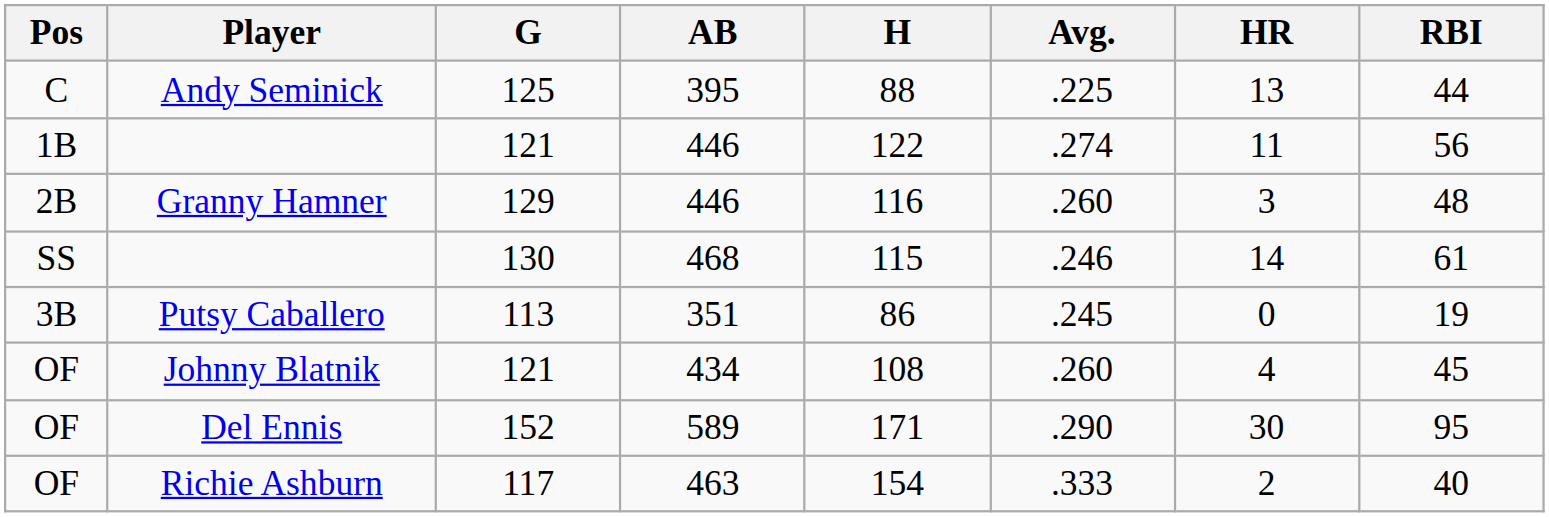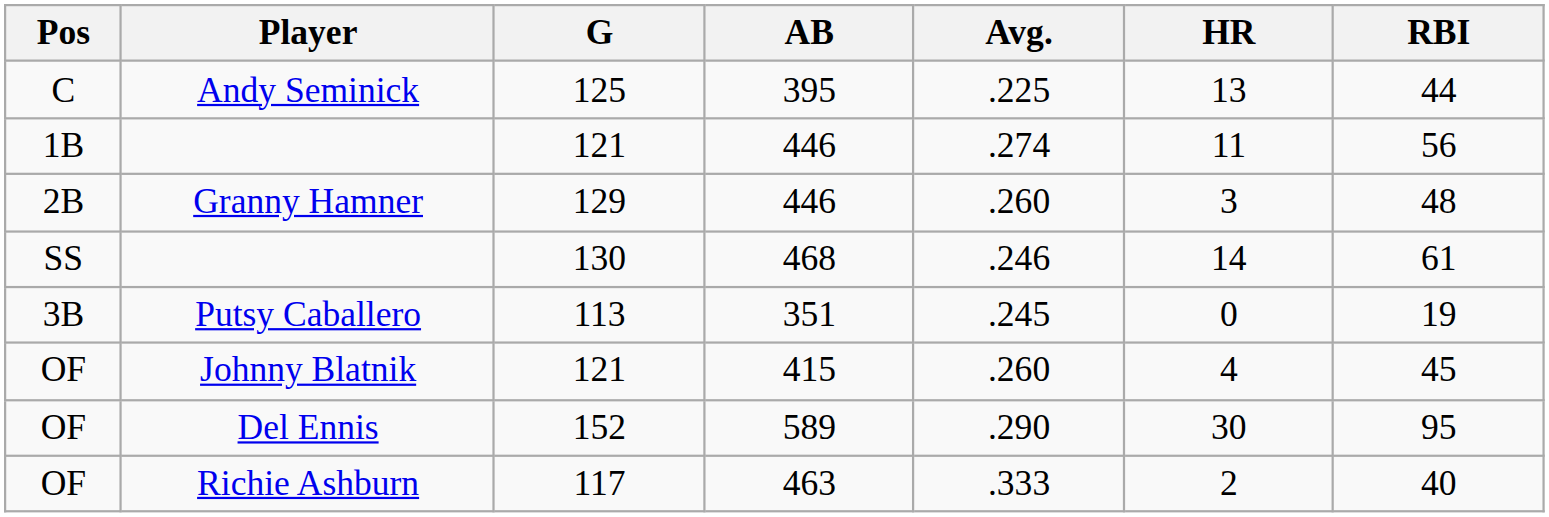- column: H | 88 | 122 | 116 | 115 | 86 | 108 | 171 | 154
Johnny Blatnik | AB: 434 -> 415
